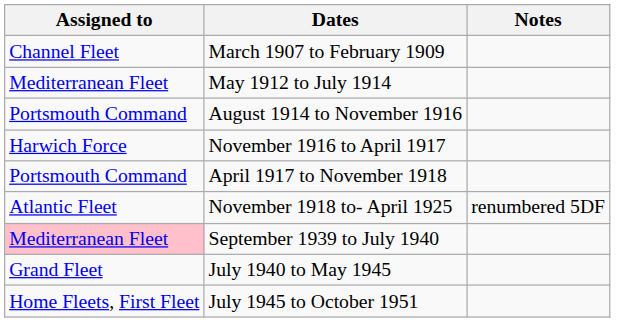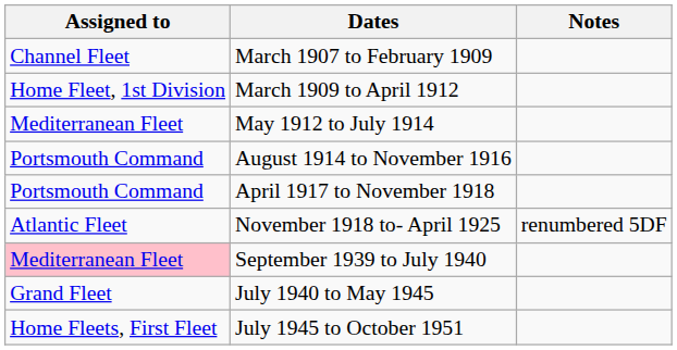+ row: Home Fleet, 1st Division | March 1909 to April 1912
- row: Harwich Force | November 1916 to April 1917
